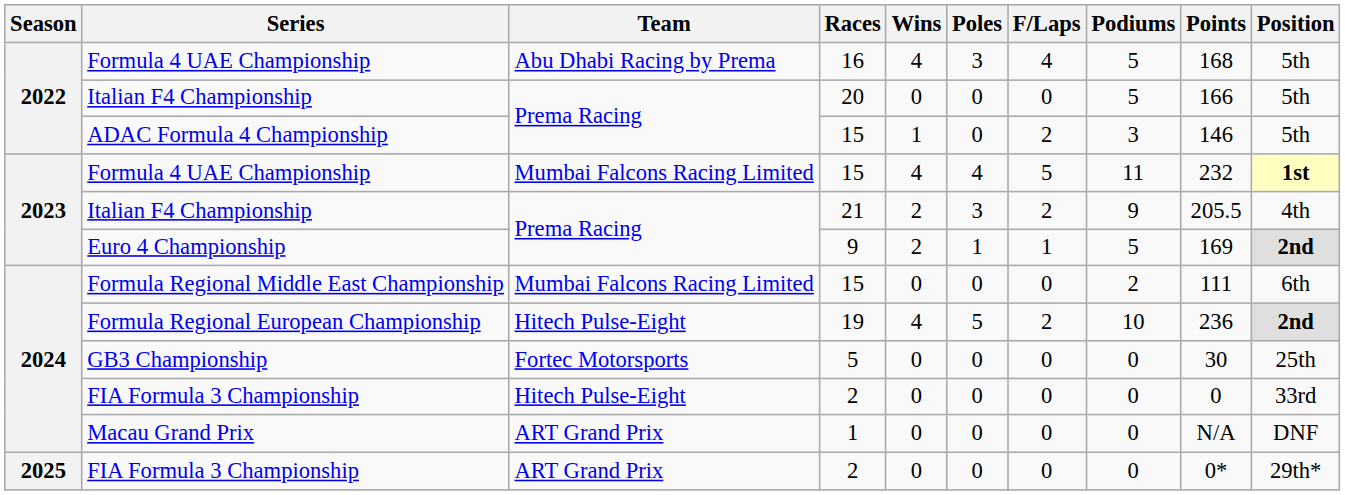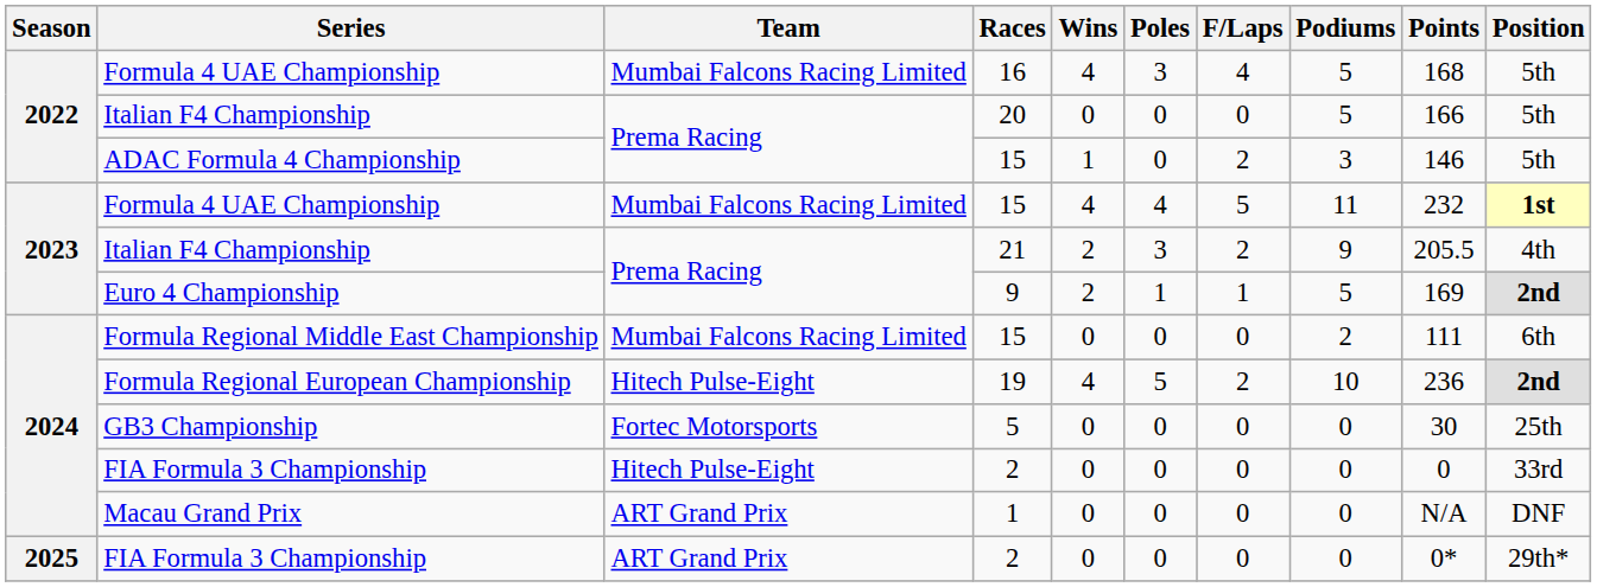2022 / Formula 4 UAE Championship | Team: Abu Dhabi Racing by Prema -> Mumbai Falcons Racing Limited
